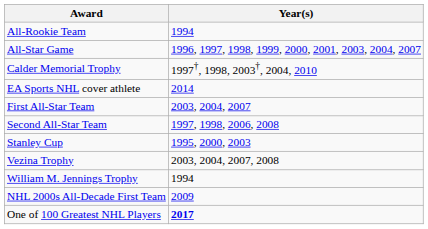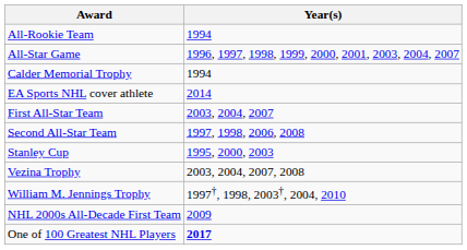Calder Memorial Trophy | Year(s): 1997†, 1998, 2003†, 2004, 2010 -> 1994
William M. Jennings Trophy | Year(s): 1994 -> 1997†, 1998, 2003†, 2004, 2010
